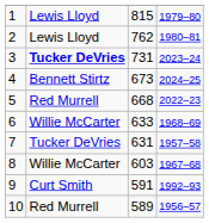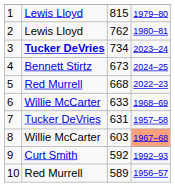3 | column 3: 731 -> 734
8 | column 4: no background -> lightsalmon background
9 | column 3: 591 -> 592
